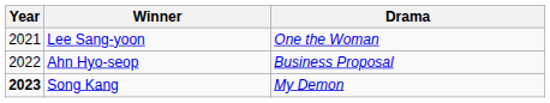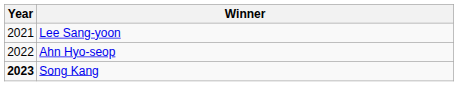- column: Drama | One the Woman | Business Proposal | My Demon
